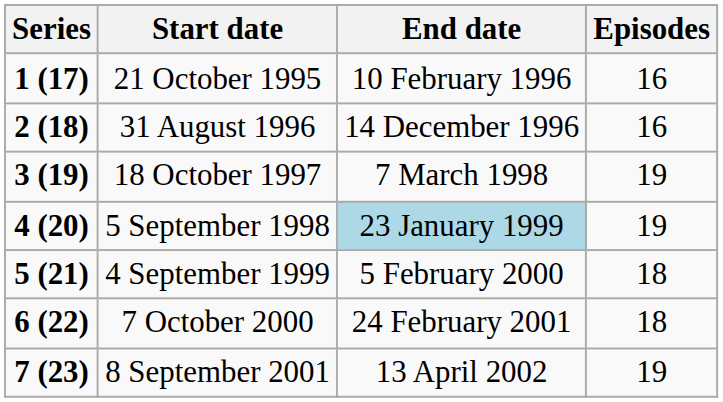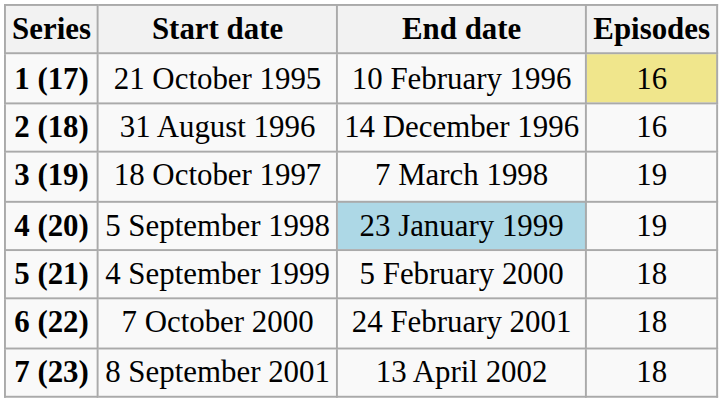21 October 1995 | Episodes: no background -> khaki background
8 September 2001 | Episodes: 19 -> 18
